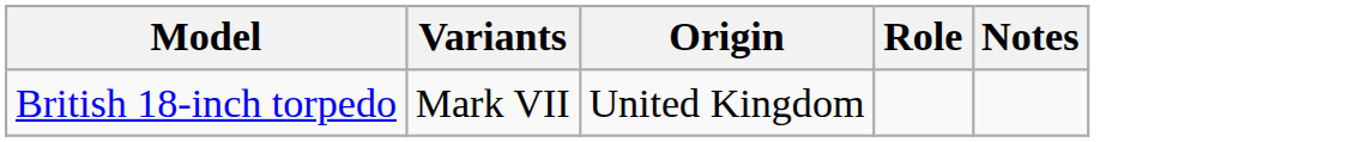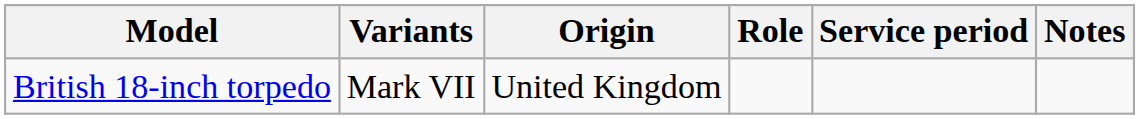+ column: Service period
